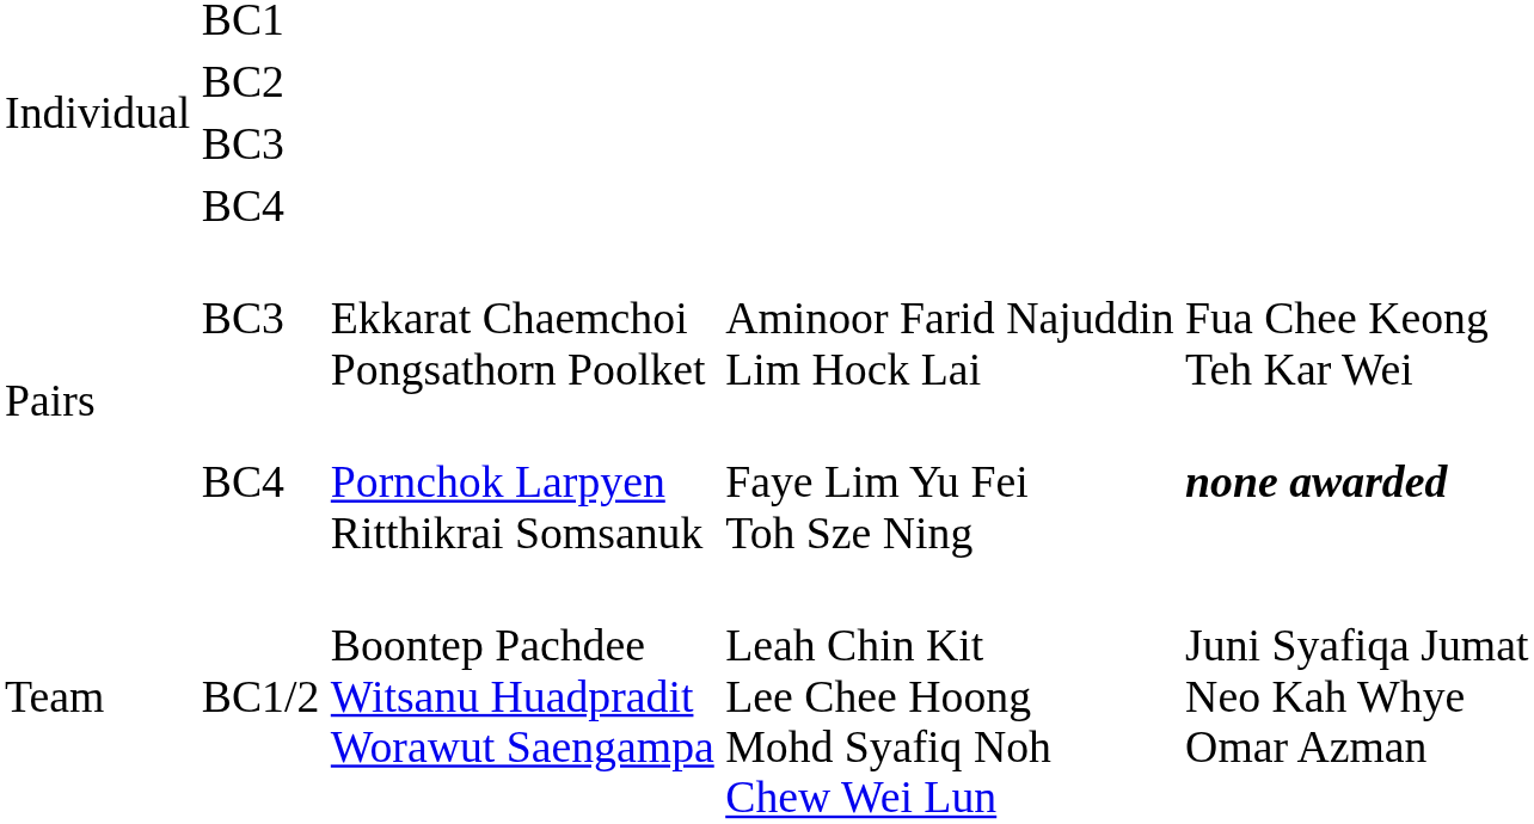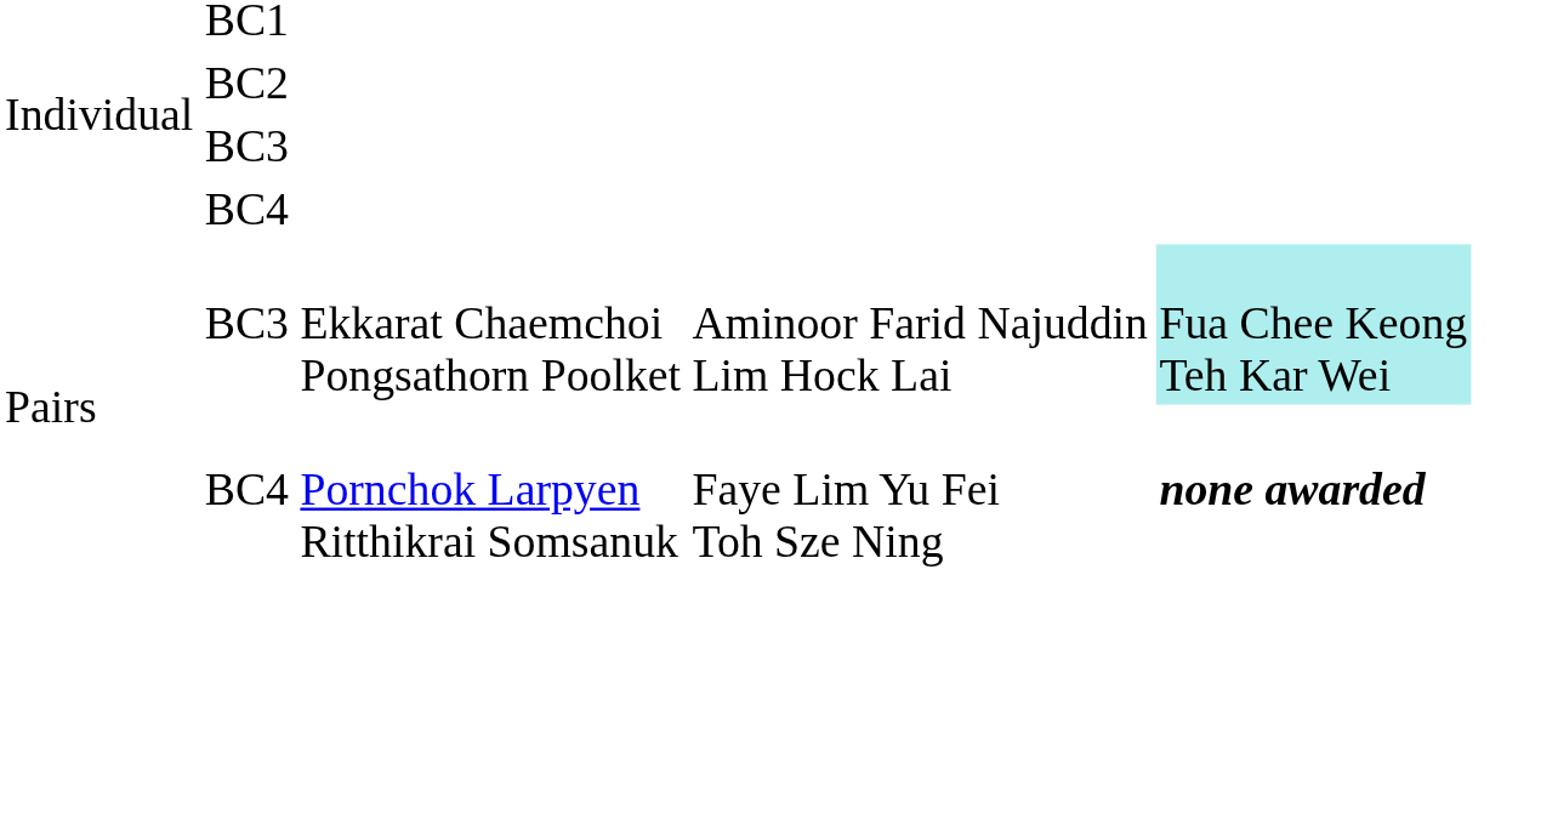BC3 / Ekkarat Chaemchoi Pongsathorn Poolket | column 5: no background -> paleturquoise background
- row: Team | BC1/2 | Boontep Pachdee Witsanu Huadpradit Worawut Saengampa | Leah Chin Kit Lee Chee Hoong Mohd Syafiq Noh Chew Wei Lun | Juni Syafiqa Jumat Neo Kah Whye Omar Azman
